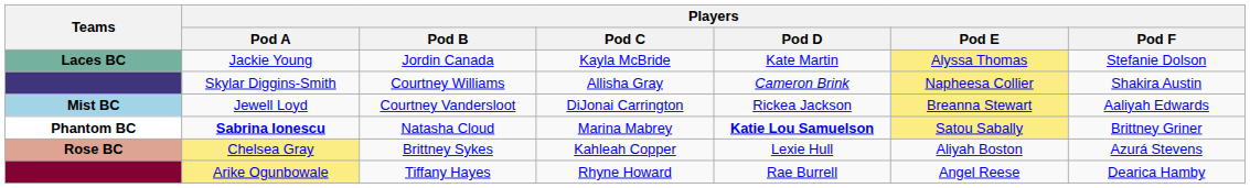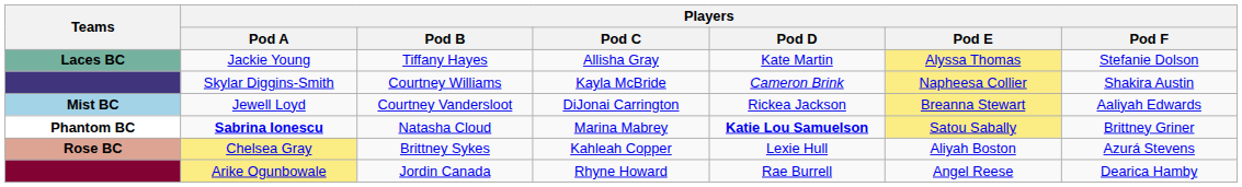Jackie Young | Players / Pod B: Jordin Canada -> Tiffany Hayes
Jackie Young | Players / Pod C: Kayla McBride -> Allisha Gray
Skylar Diggins-Smith | Players / Pod C: Allisha Gray -> Kayla McBride
Arike Ogunbowale | Players / Pod B: Tiffany Hayes -> Jordin Canada
